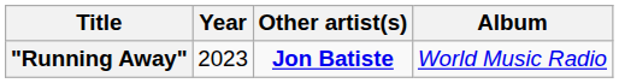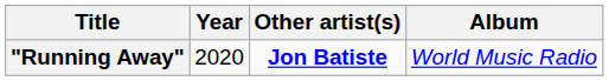"Running Away" | Year: 2023 -> 2020
